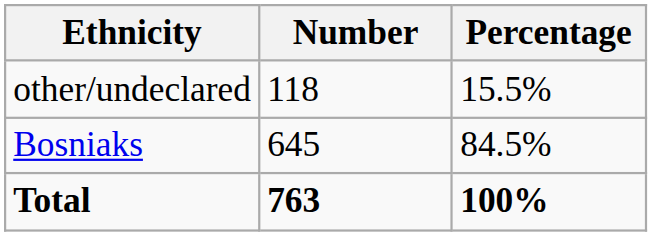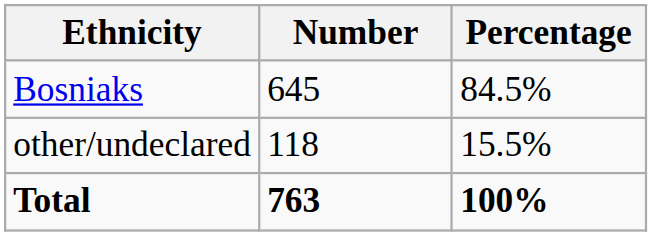rows swapped: Bosniaks <-> other/undeclared
